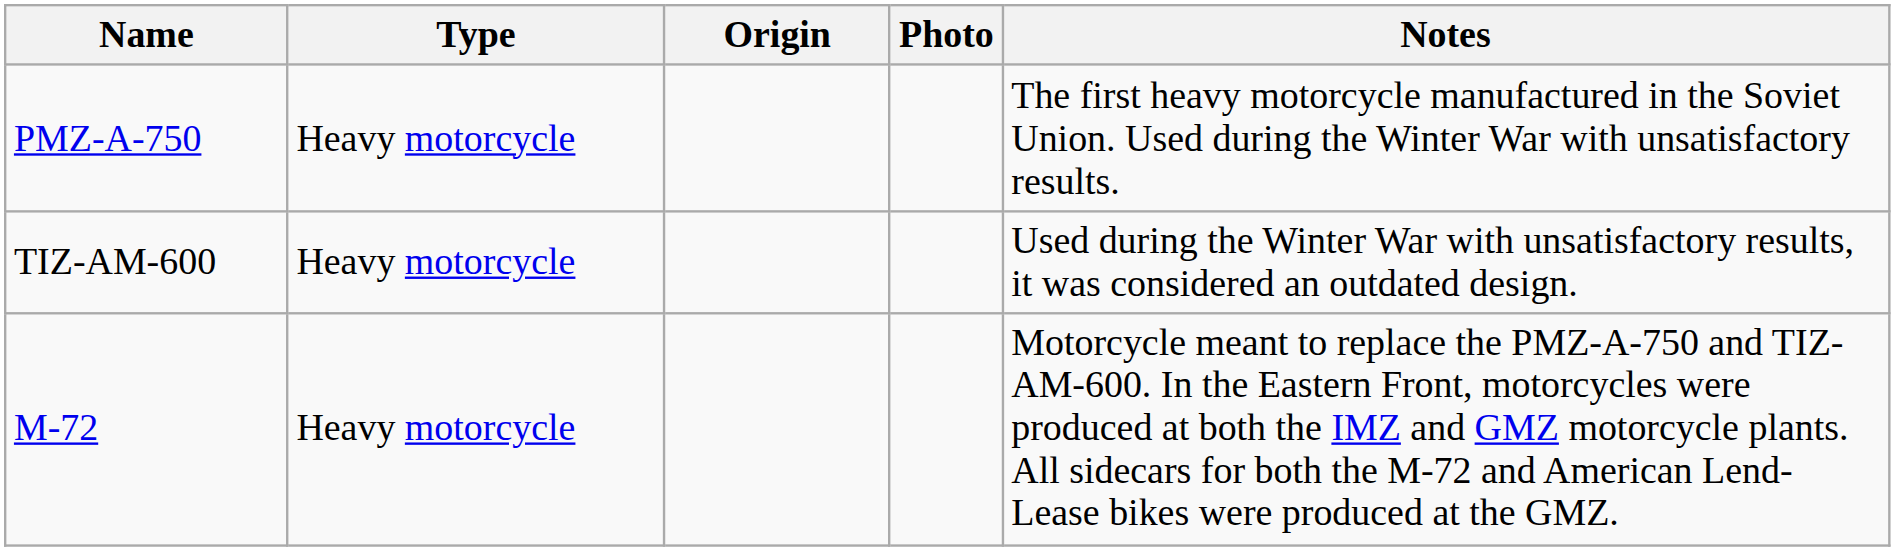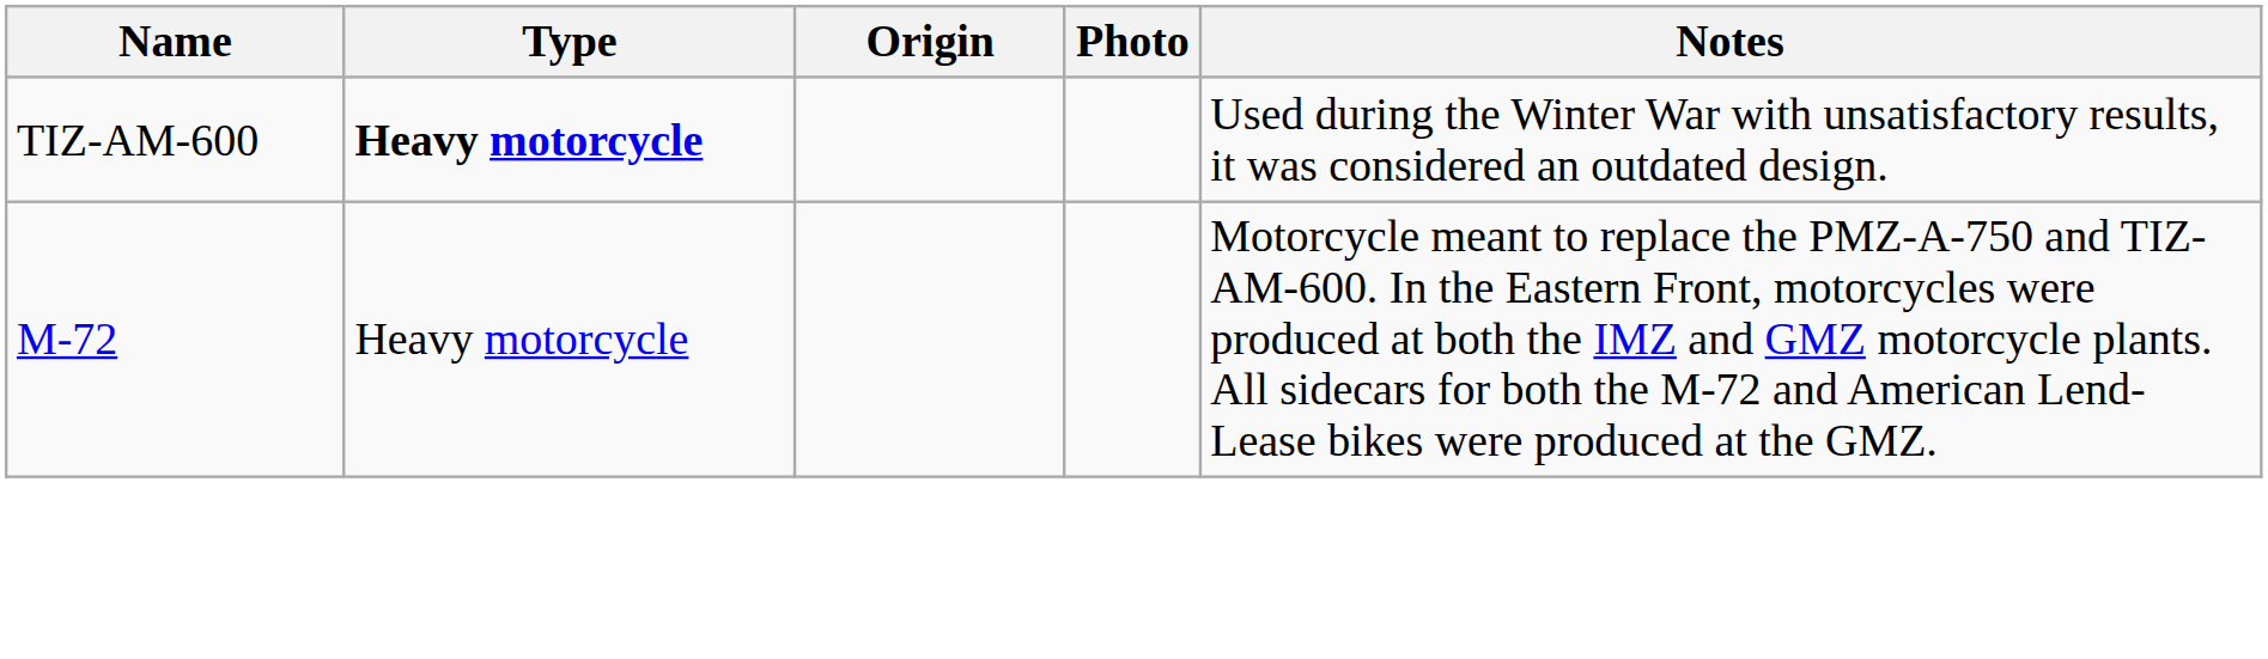- row: PMZ-A-750 | Heavy motorcycle | The first heavy motorcycle manufactured in the Soviet Union. Used during the Winter War with unsatisfactory results.
TIZ-AM-600 | Type: normal -> bold
